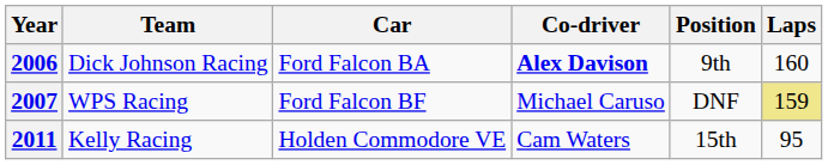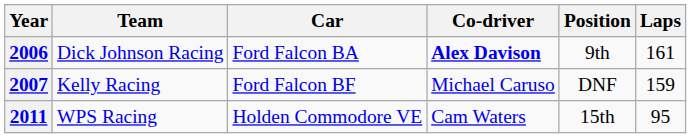2006 | Laps: 160 -> 161
2007 | Team: WPS Racing -> Kelly Racing
2007 | Laps: khaki background -> no background
2011 | Team: Kelly Racing -> WPS Racing
